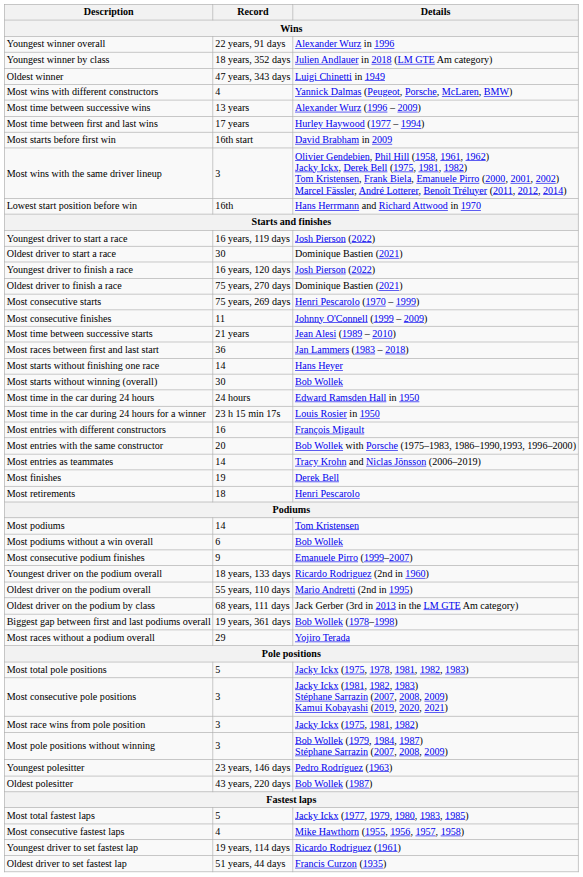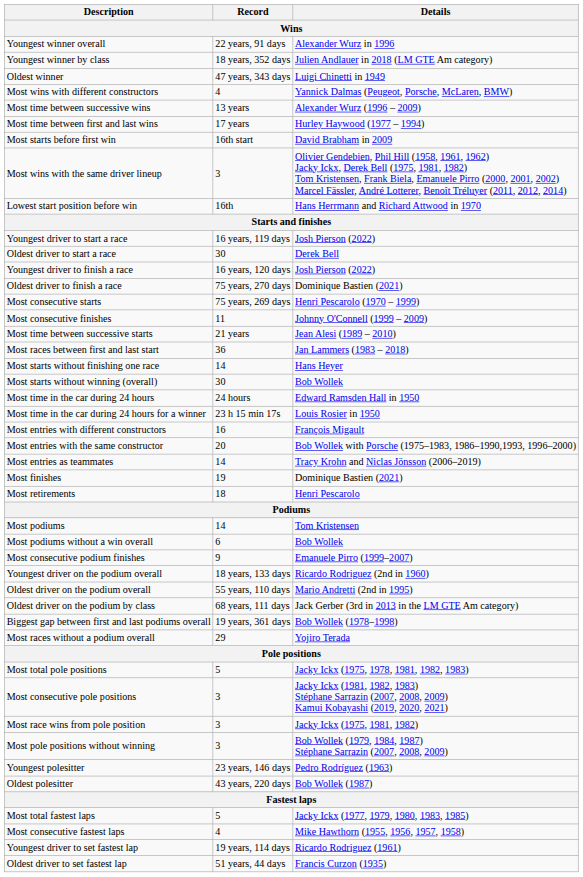Oldest driver to start a race | Details: Dominique Bastien (2021) -> Derek Bell
Most finishes | Details: Derek Bell -> Dominique Bastien (2021)
